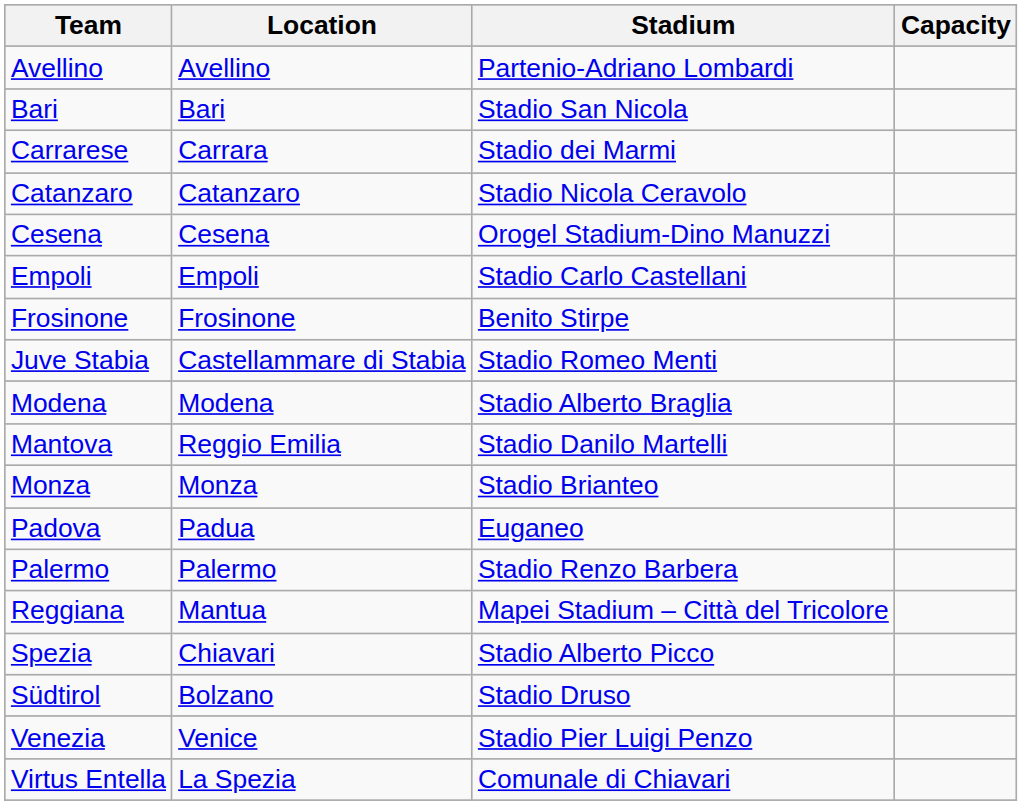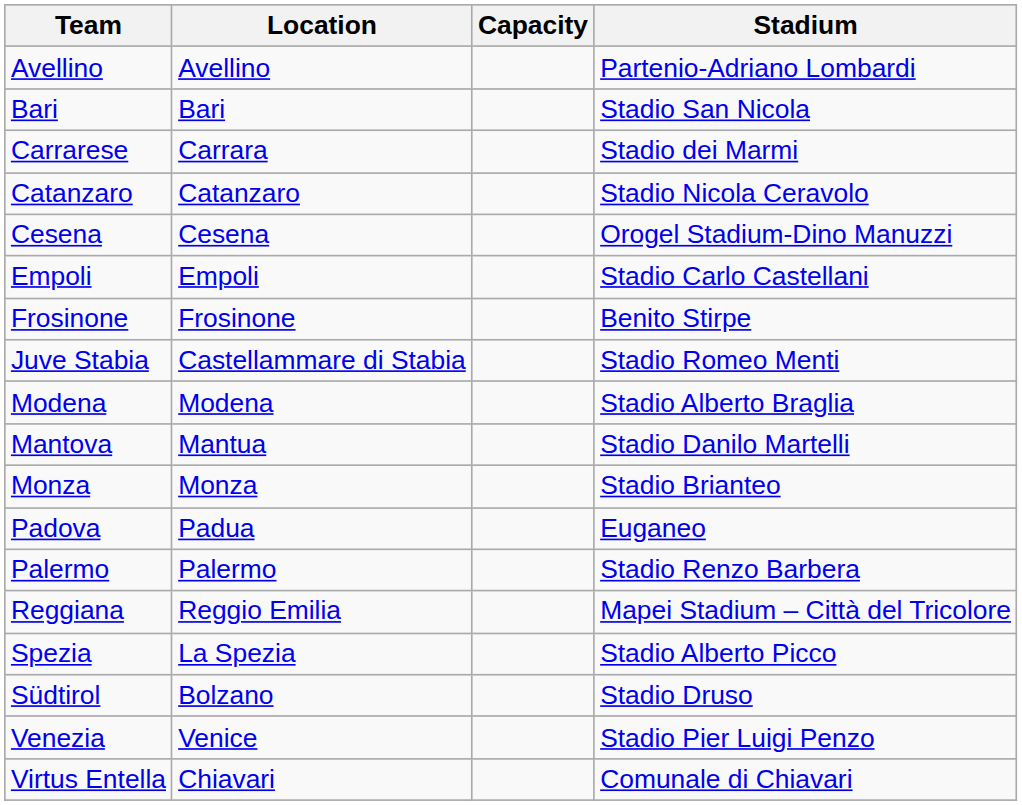columns swapped: Stadium <-> Capacity
Mantova | Location: Reggio Emilia -> Mantua
Reggiana | Location: Mantua -> Reggio Emilia
Spezia | Location: Chiavari -> La Spezia
Virtus Entella | Location: La Spezia -> Chiavari
